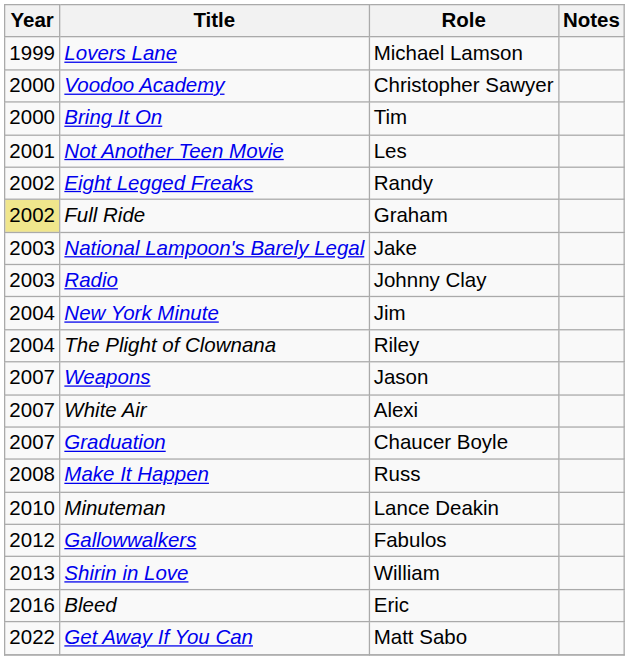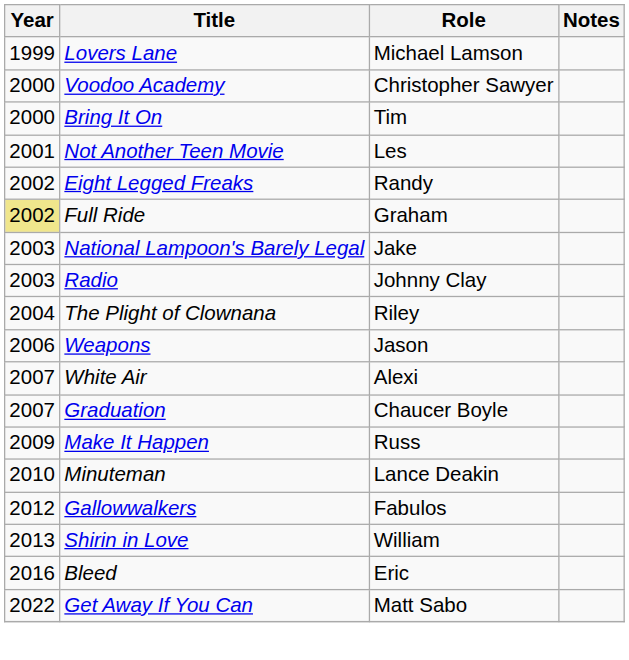- row: 2004 | New York Minute | Jim
Weapons | Year: 2007 -> 2006
Make It Happen | Year: 2008 -> 2009
